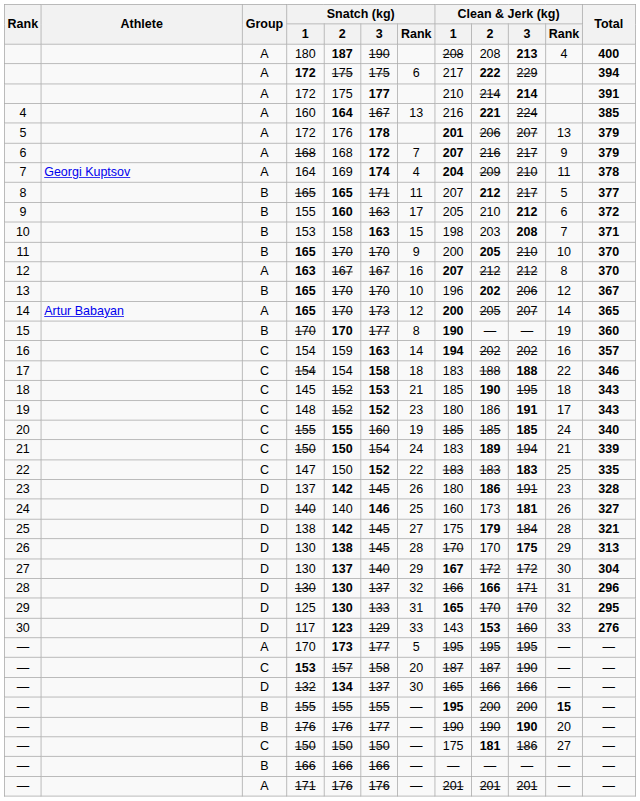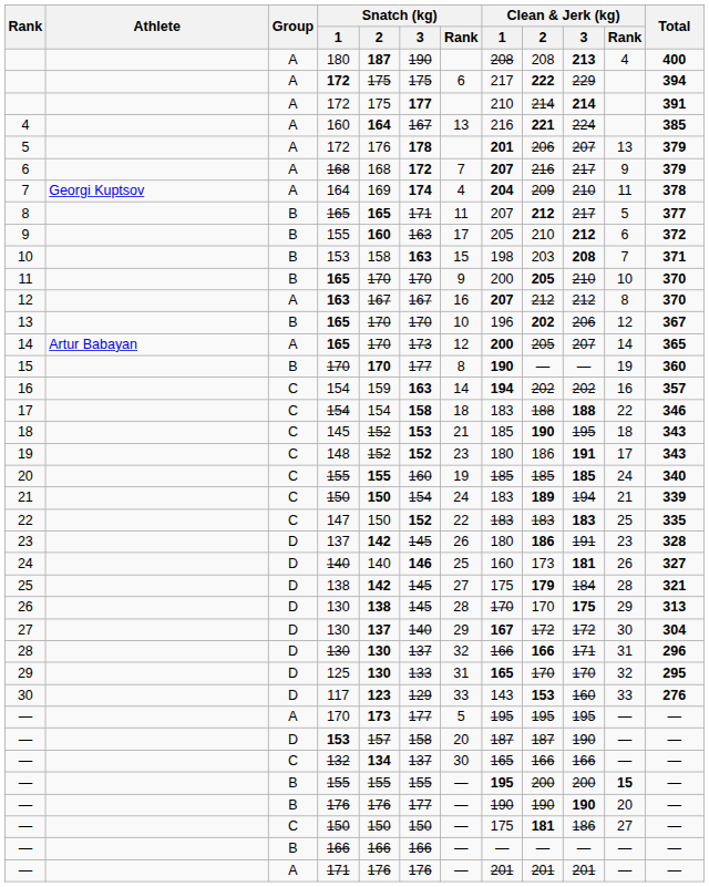— / 153 | Group: C -> D
— / 132 | Group: D -> C
